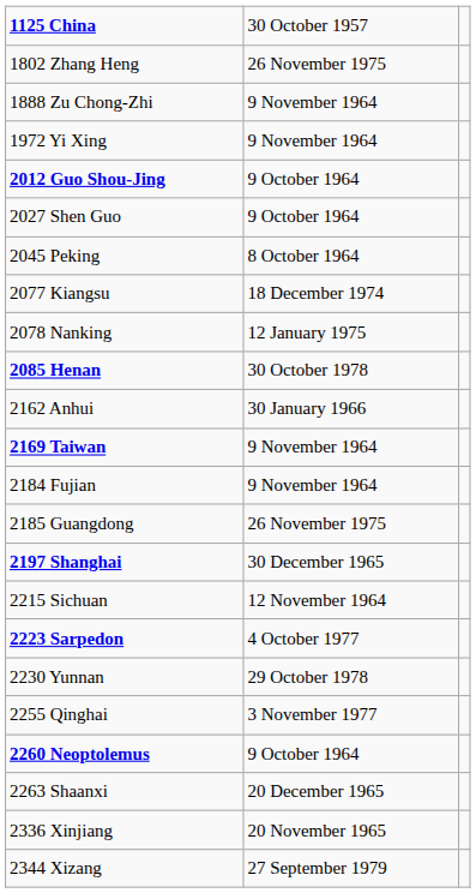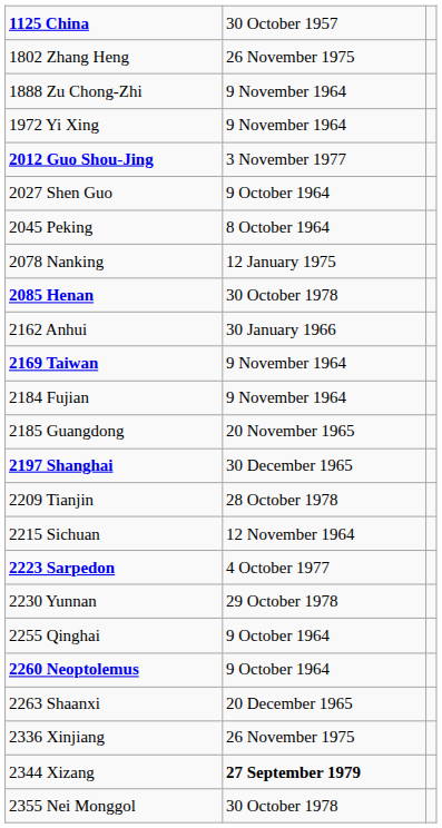2012 Guo Shou-Jing | column 2: 9 October 1964 -> 3 November 1977
- row: 2077 Kiangsu | 18 December 1974
2185 Guangdong | column 2: 26 November 1975 -> 20 November 1965
+ row: 2209 Tianjin | 28 October 1978
2255 Qinghai | column 2: 3 November 1977 -> 9 October 1964
2336 Xinjiang | column 2: 20 November 1965 -> 26 November 1975
2344 Xizang | column 2: normal -> bold
+ row: 2355 Nei Monggol | 30 October 1978
